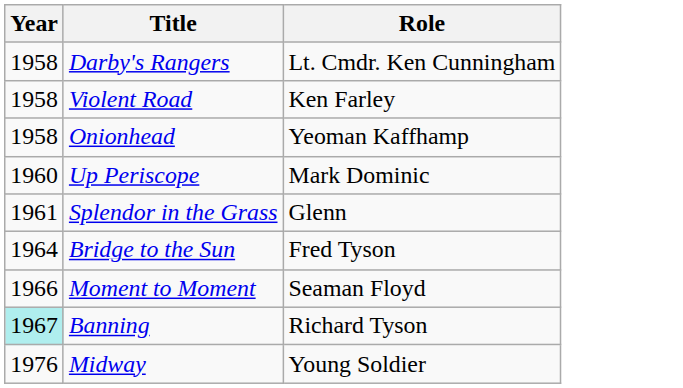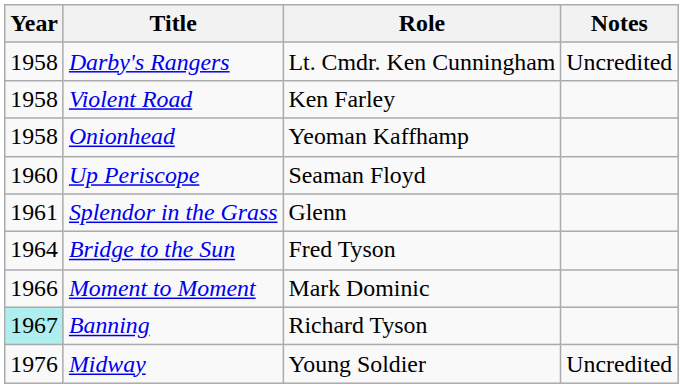+ column: Notes | Uncredited | Uncredited
Up Periscope | Role: Mark Dominic -> Seaman Floyd
Moment to Moment | Role: Seaman Floyd -> Mark Dominic
